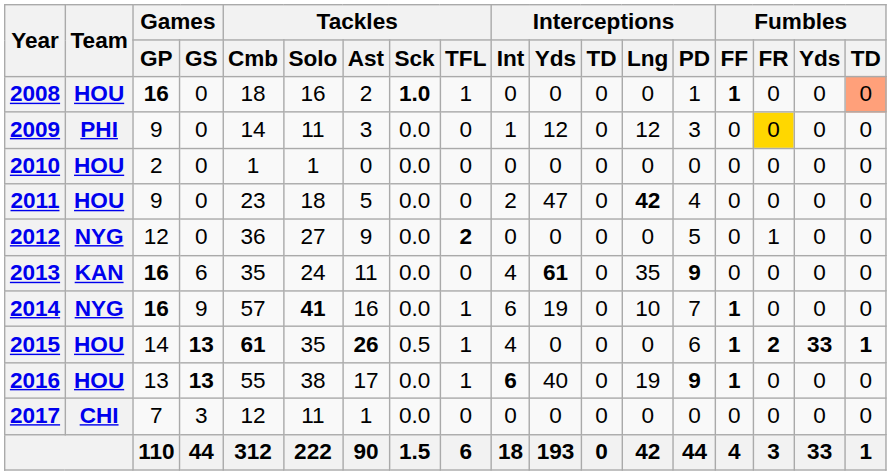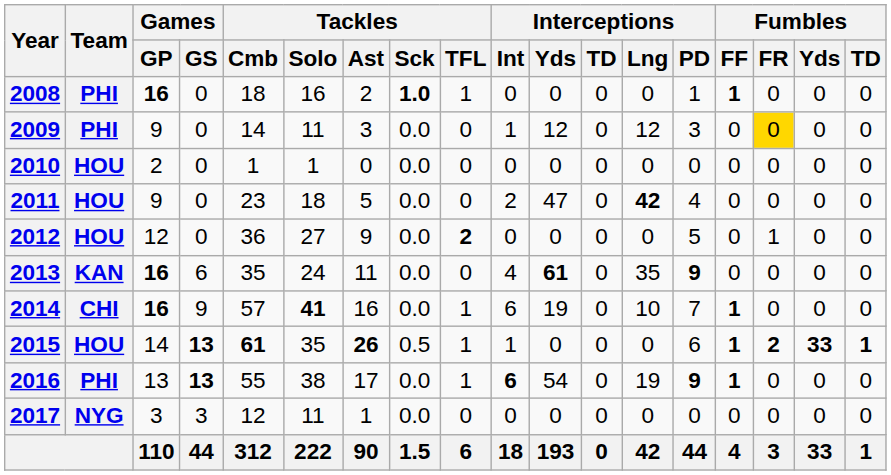2008 | Team: HOU -> PHI
2008 | Fumbles / TD: lightsalmon background -> no background
2012 | Team: NYG -> HOU
2014 | Team: NYG -> CHI
2015 | Interceptions / Int: 4 -> 1
2016 | Team: HOU -> PHI
2016 | Interceptions / Yds: 40 -> 54
2017 | Team: CHI -> NYG
2017 | Games / GP: 7 -> 3
